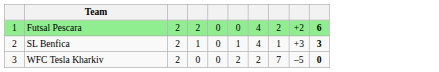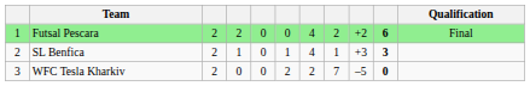+ column: Qualification | Final
